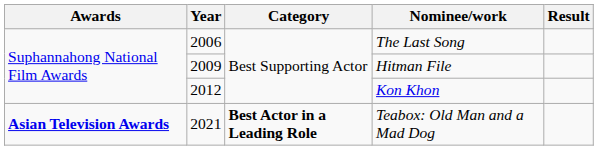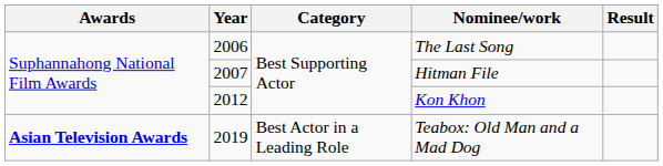Hitman File | Year: 2009 -> 2007
Teabox: Old Man and a Mad Dog | Year: 2021 -> 2019
Teabox: Old Man and a Mad Dog | Category: bold -> normal
